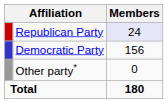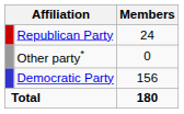Republican Party | Members: lavender background -> no background
rows swapped: Democratic Party <-> Other party*
